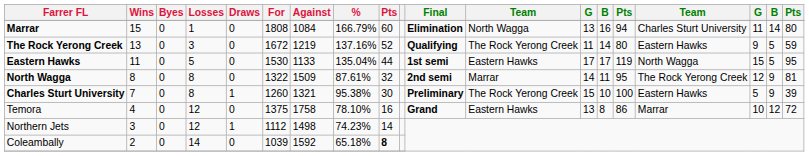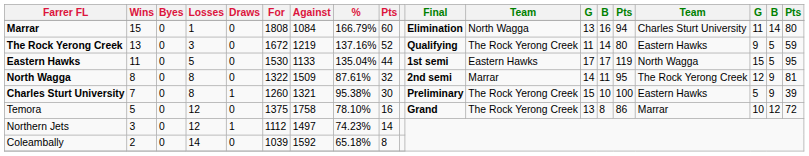Temora | Wins: 4 -> 5
Temora | column 12: Eastern Hawks -> The Rock Yerong Creek
Northern Jets | Against: 1498 -> 1497
Coleambally | column 9: bold -> normal
